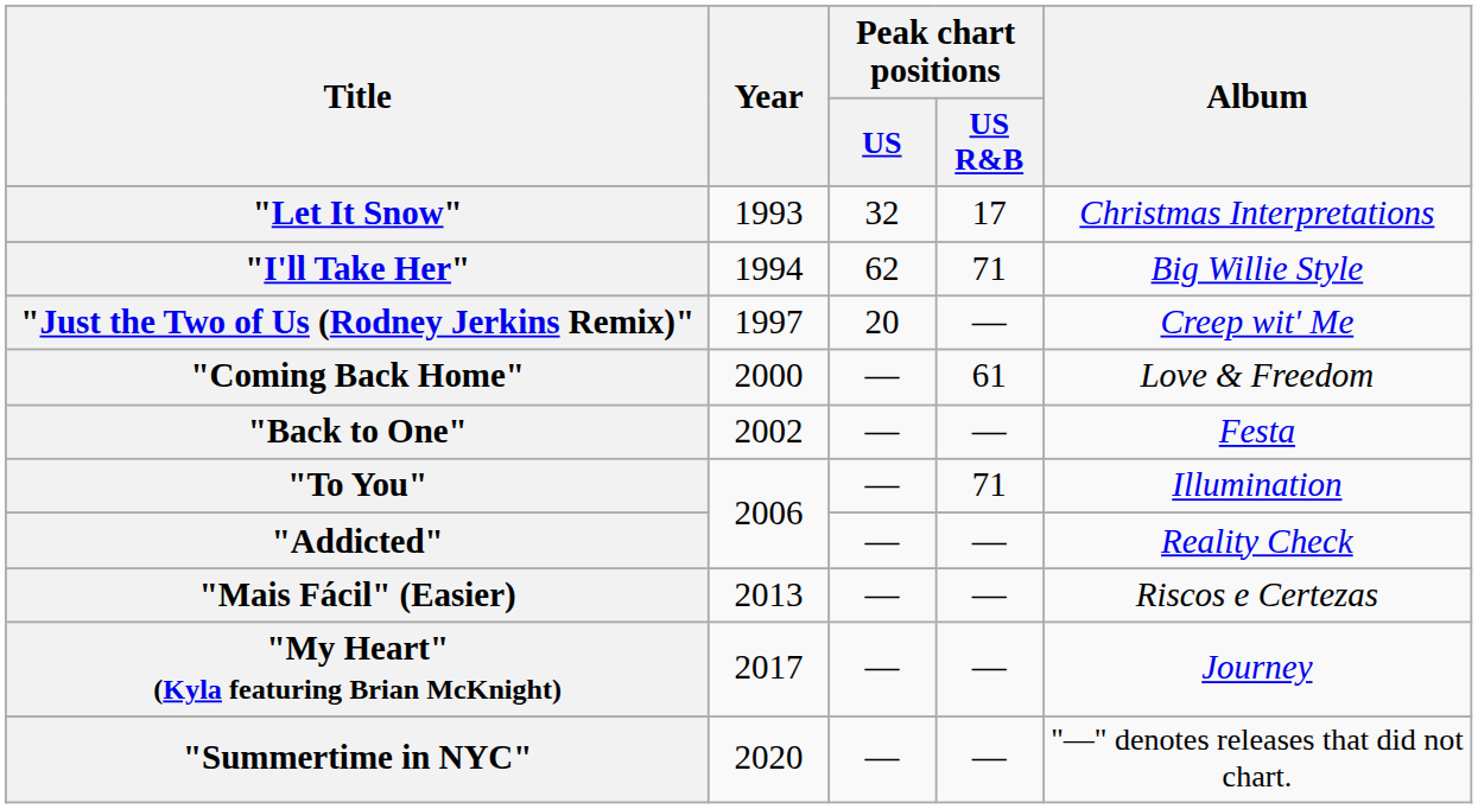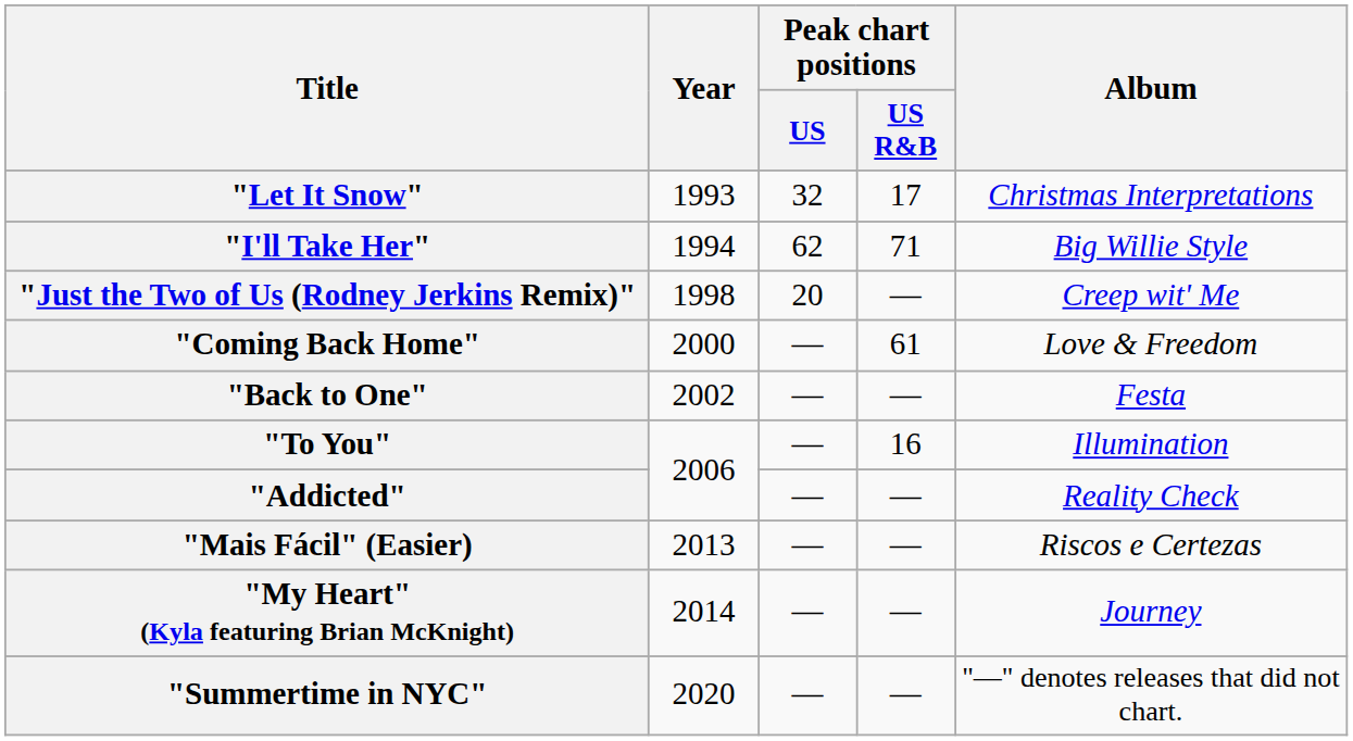"Just the Two of Us (Rodney Jerkins Remix)" | Year: 1997 -> 1998
"To You" | Peak chart positions / US R&B: 71 -> 16
"My Heart" (Kyla featuring Brian McKnight) | Year: 2017 -> 2014
